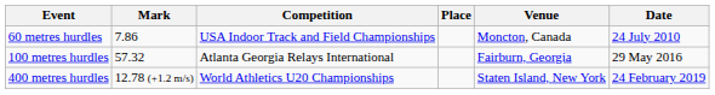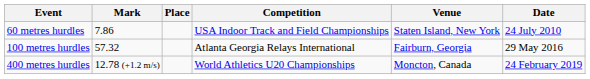columns swapped: Place <-> Competition
60 metres hurdles | Venue: Moncton, Canada -> Staten Island, New York
400 metres hurdles | Venue: Staten Island, New York -> Moncton, Canada
